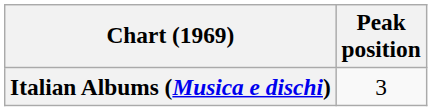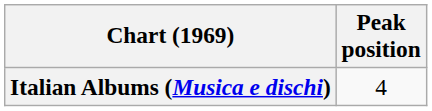Italian Albums (Musica e dischi) | Peak position: 3 -> 4
